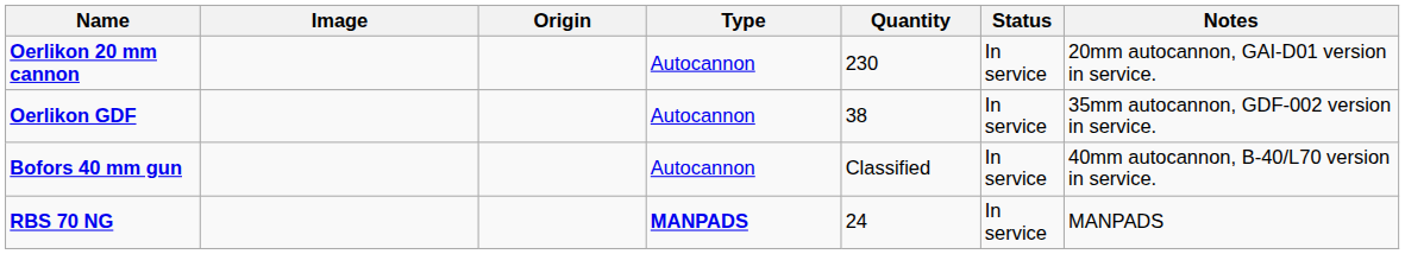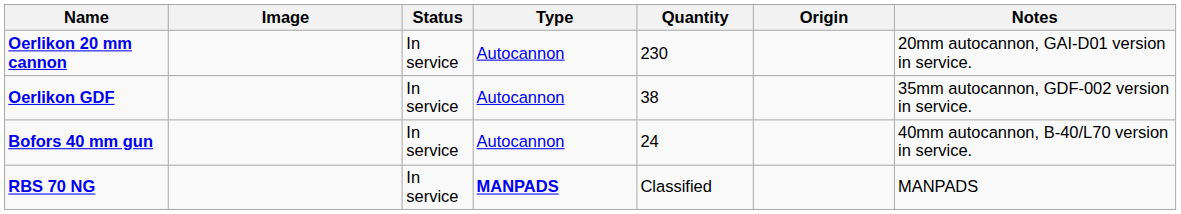columns swapped: Origin <-> Status
Bofors 40 mm gun | Quantity: Classified -> 24
RBS 70 NG | Quantity: 24 -> Classified
